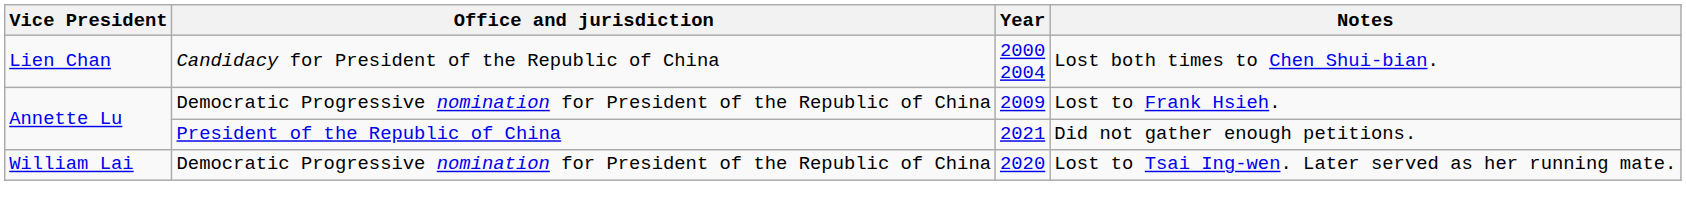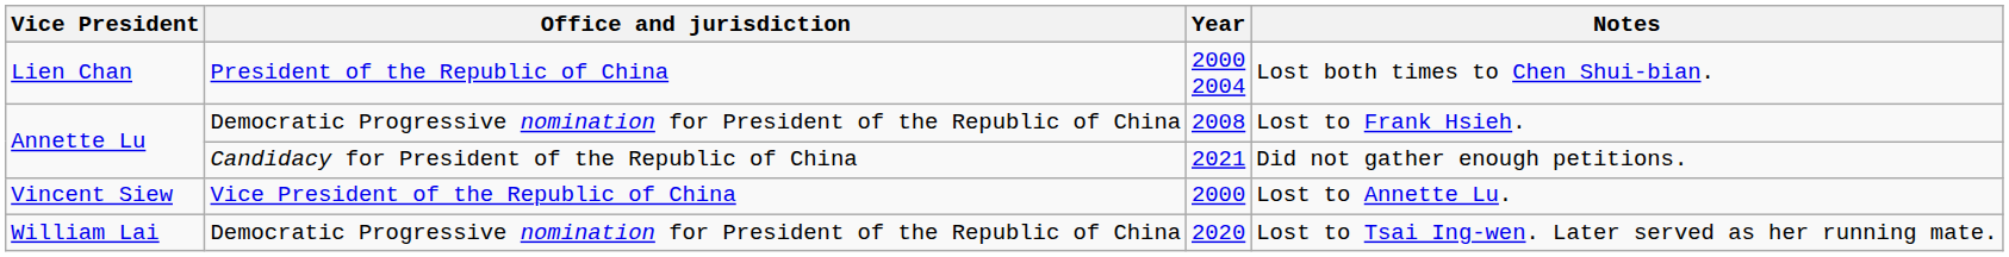Lost both times to Chen Shui-bian. | Office and jurisdiction: Candidacy for President of the Republic of China -> President of the Republic of China
Lost to Frank Hsieh. | Year: 2009 -> 2008
Did not gather enough petitions. | Office and jurisdiction: President of the Republic of China -> Candidacy for President of the Republic of China
+ row: Vincent Siew | Vice President of the Republic of China | 2000 | Lost to Annette Lu.
